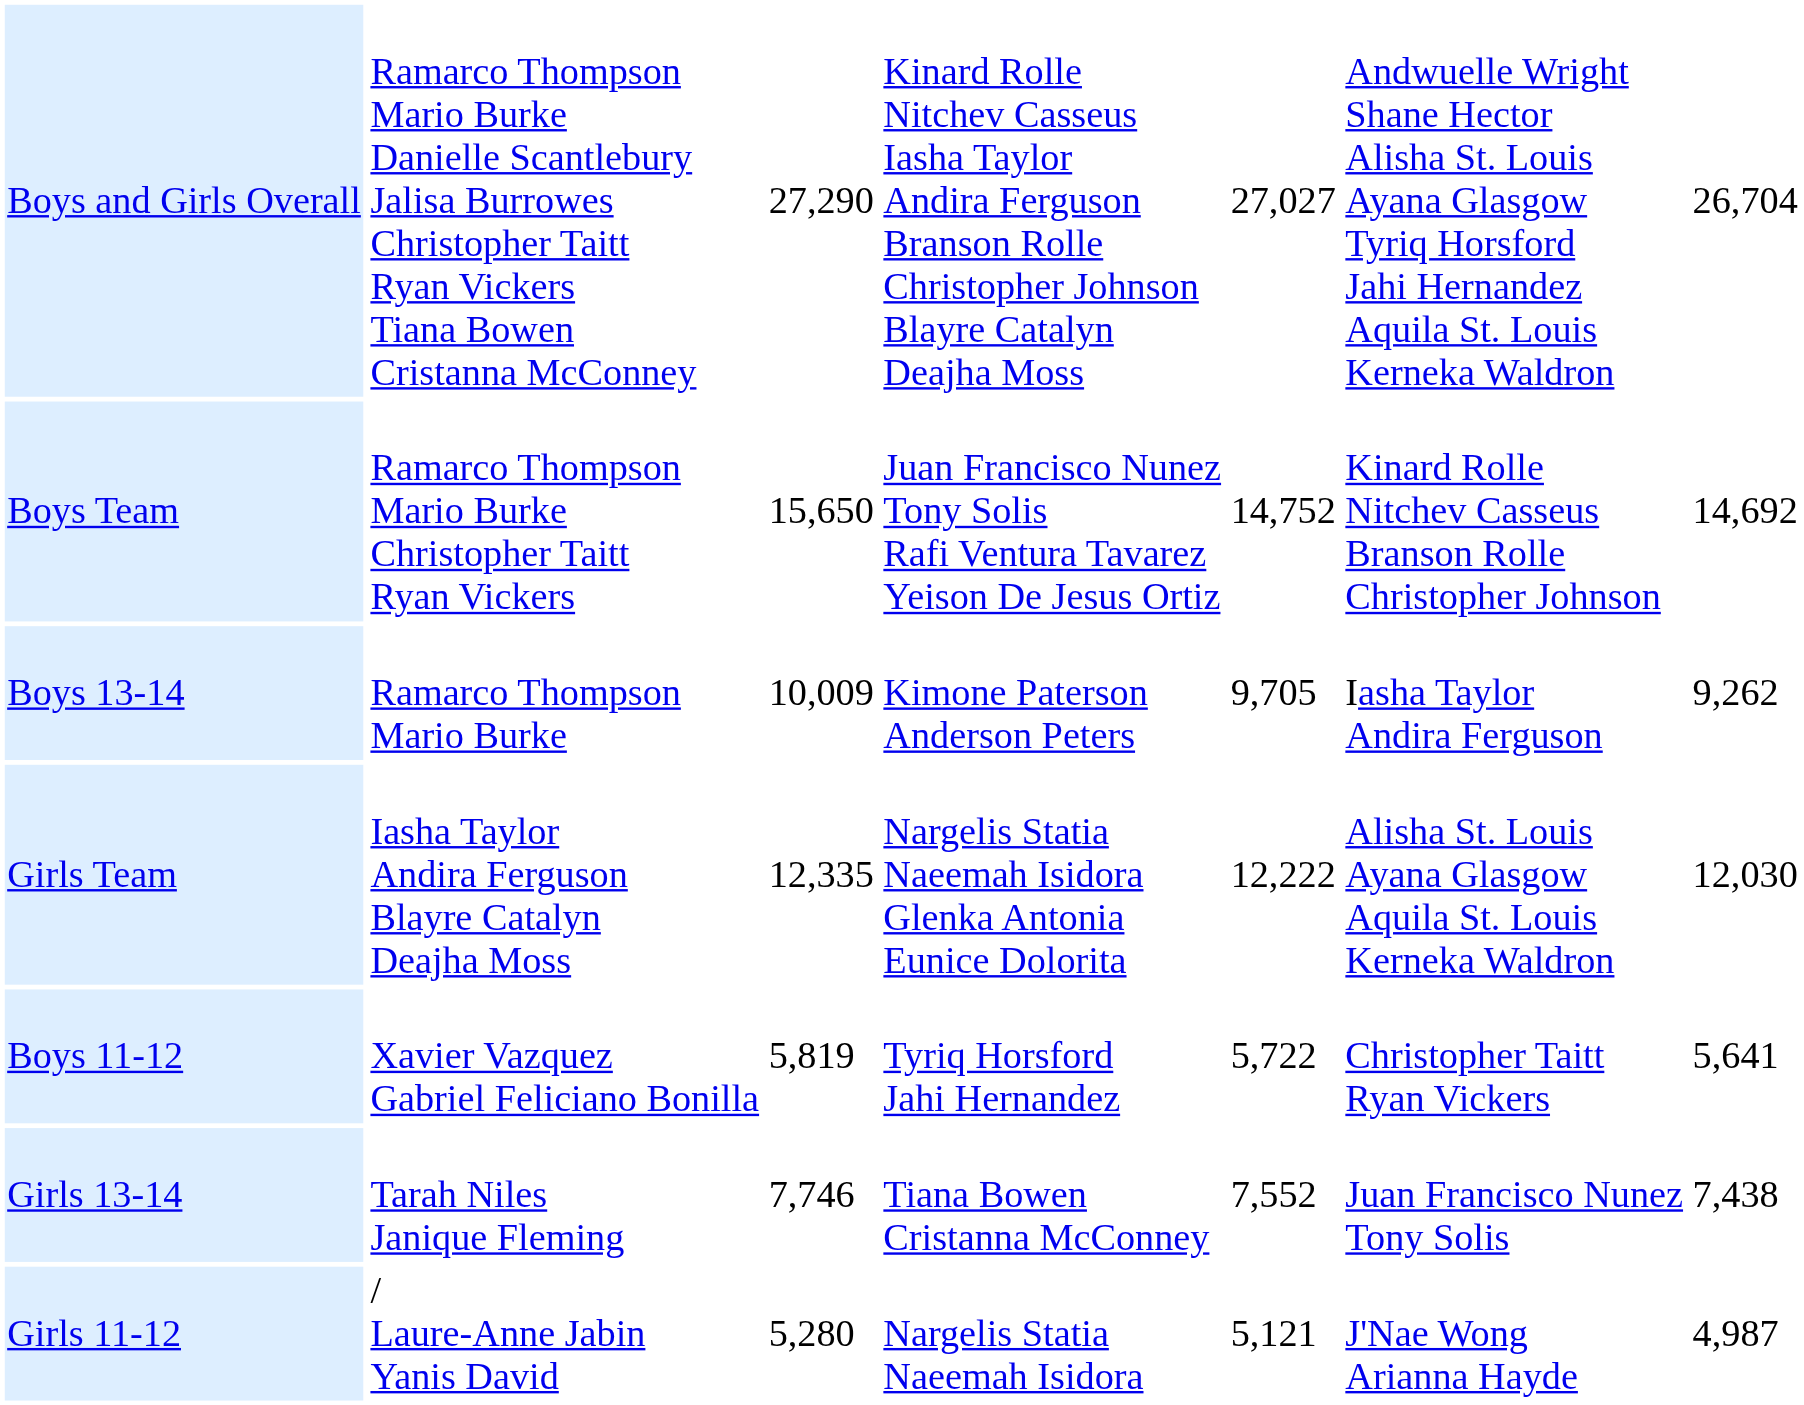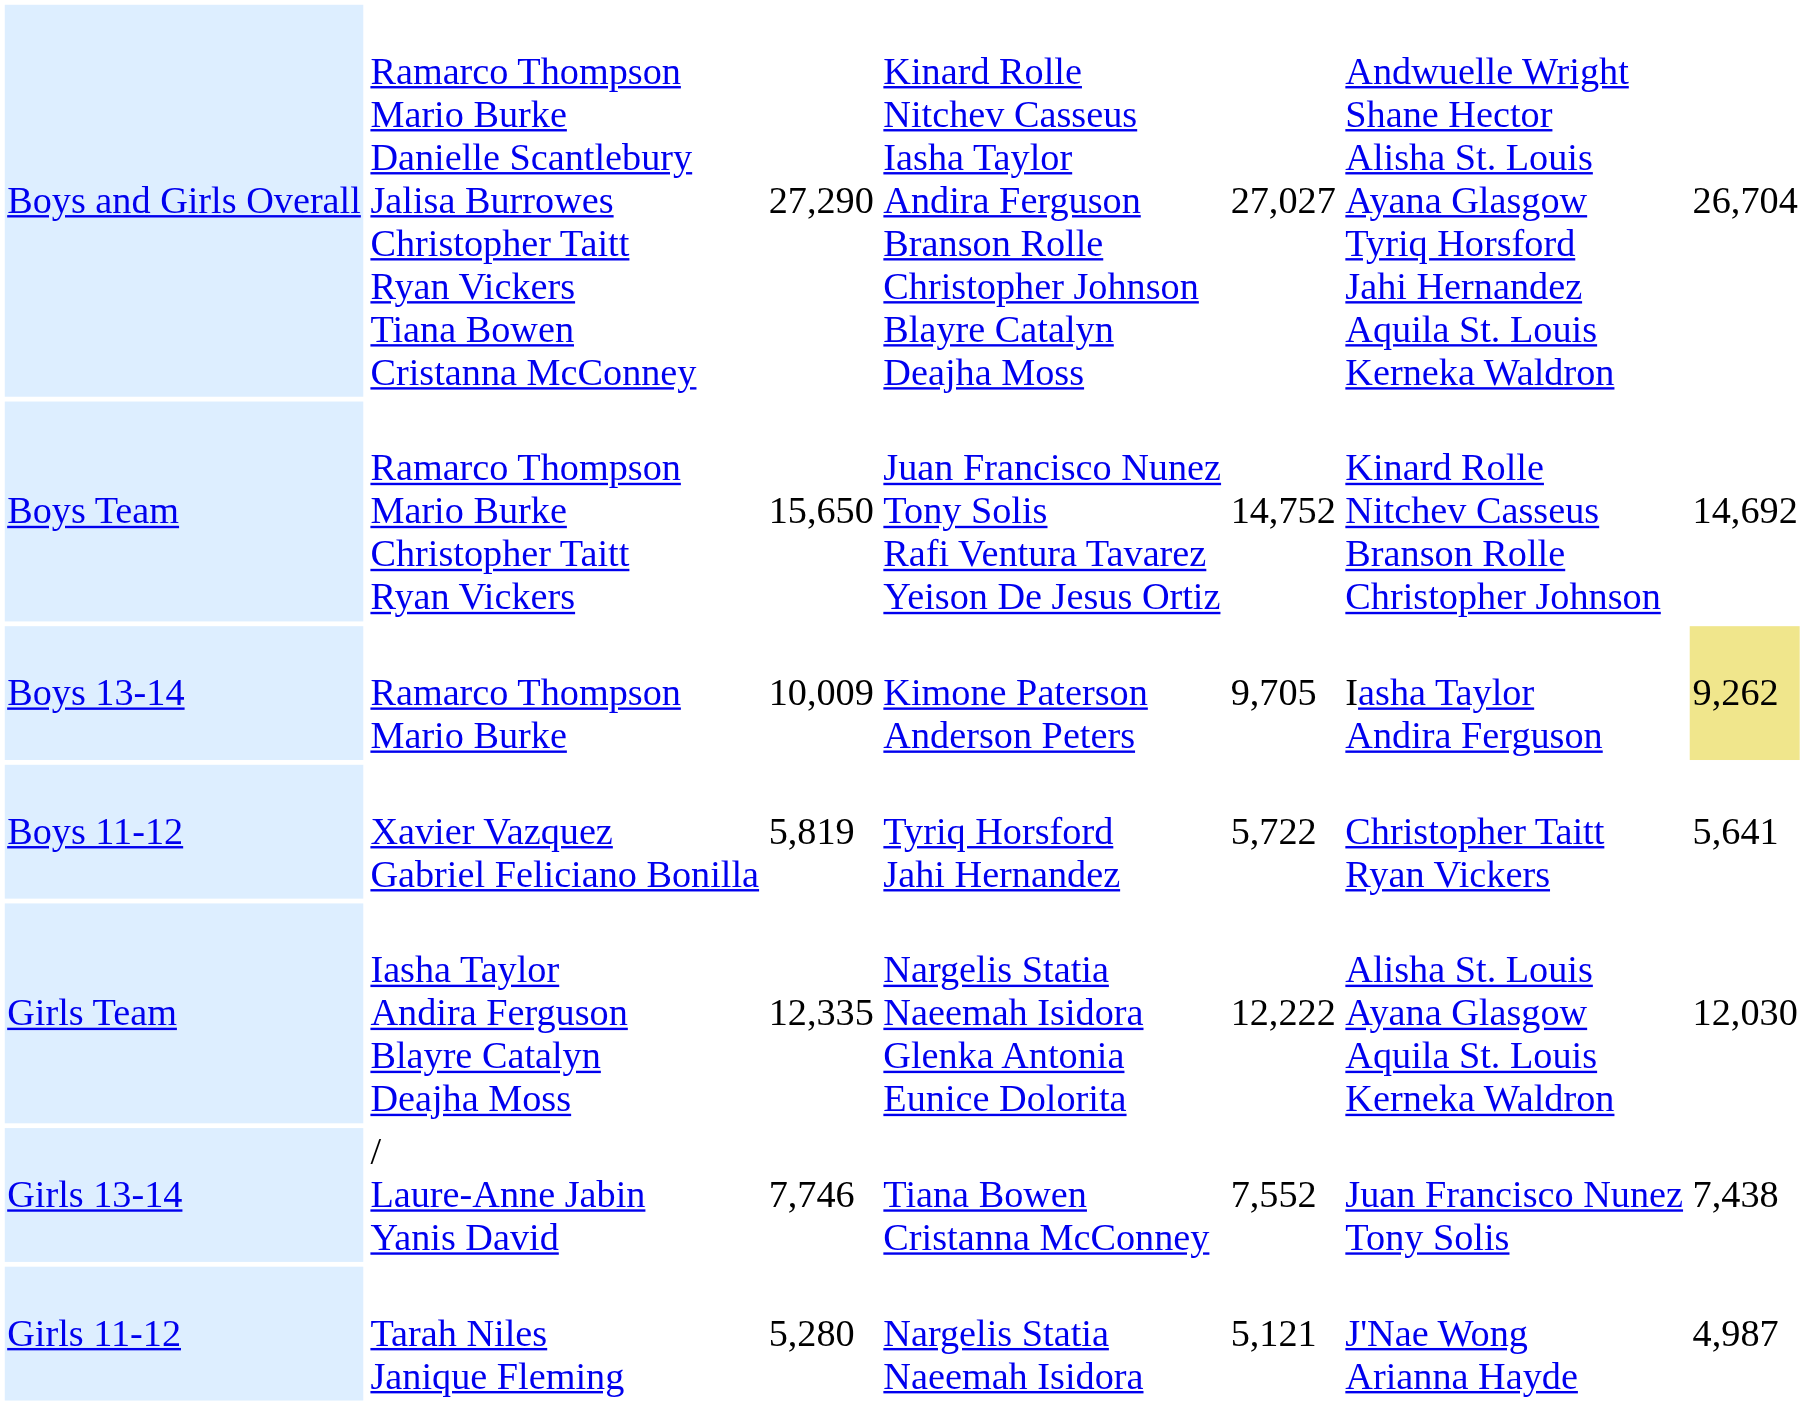Boys 13-14 | column 7: no background -> khaki background
rows swapped: Boys 11-12 <-> Girls Team
Girls 13-14 | column 2: Tarah Niles Janique Fleming -> / Laure-Anne Jabin Yanis David
Girls 11-12 | column 2: / Laure-Anne Jabin Yanis David -> Tarah Niles Janique Fleming
